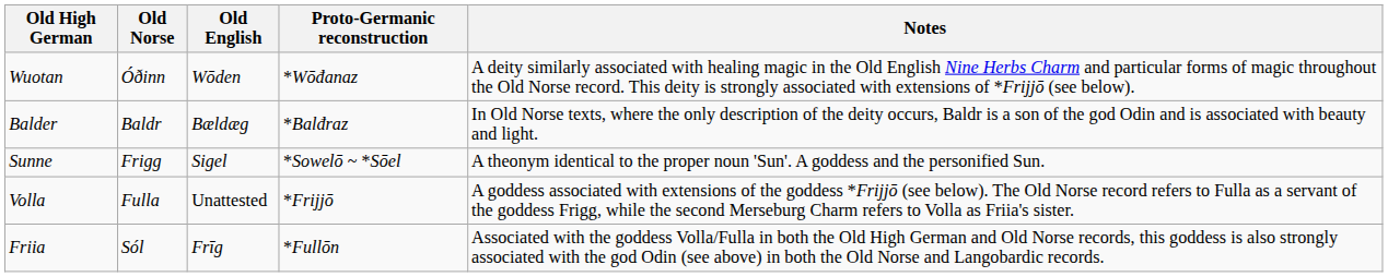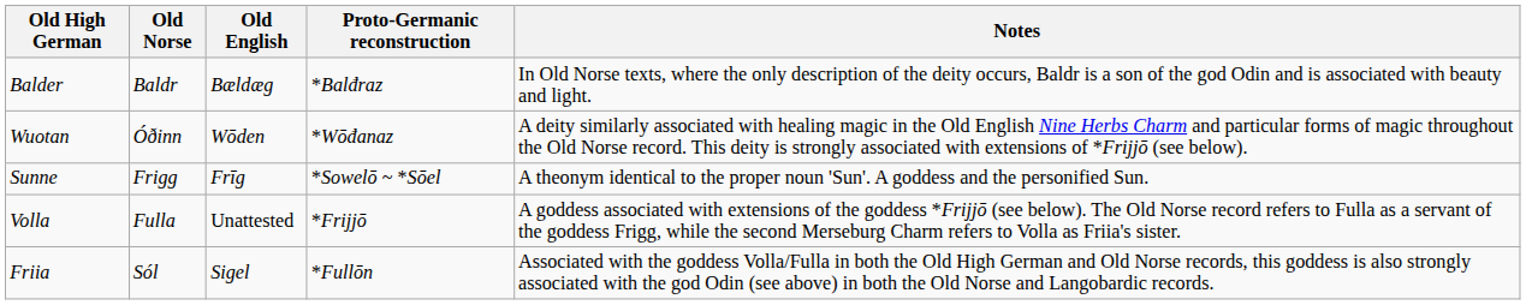rows swapped: Wuotan <-> Balder
Sunne | Old English: Sigel -> Frīg
Friia | Old English: Frīg -> Sigel
